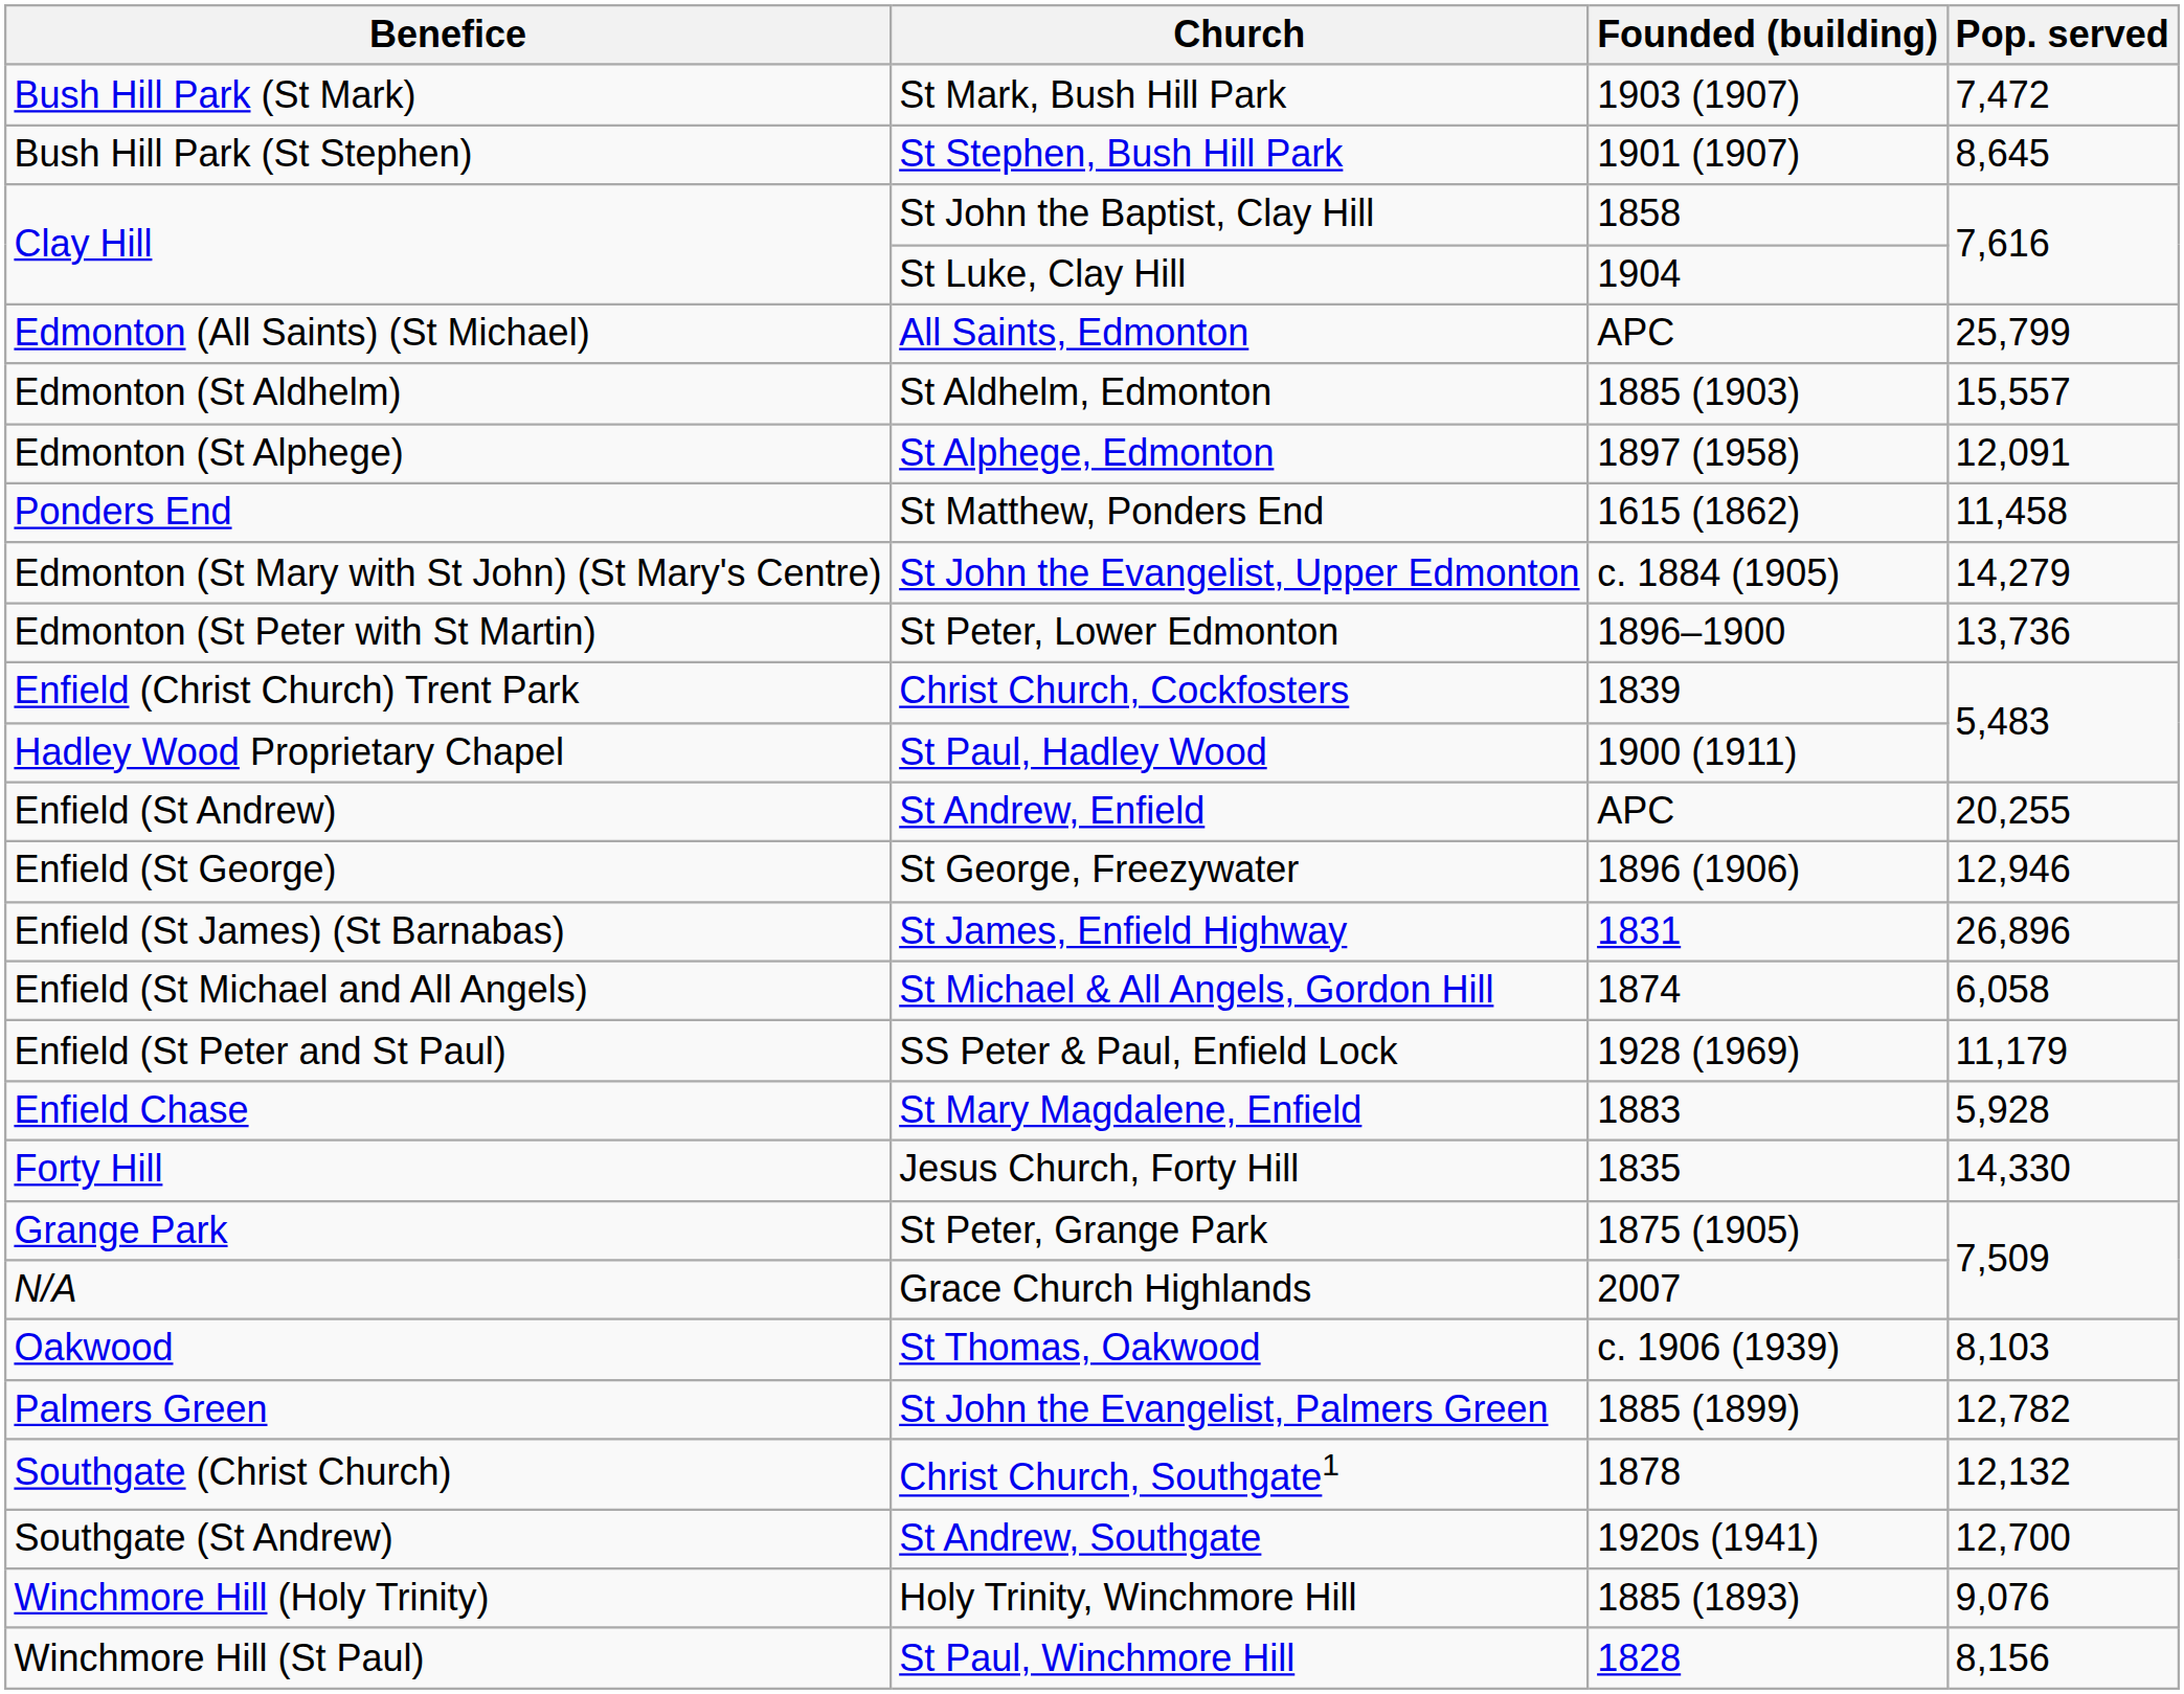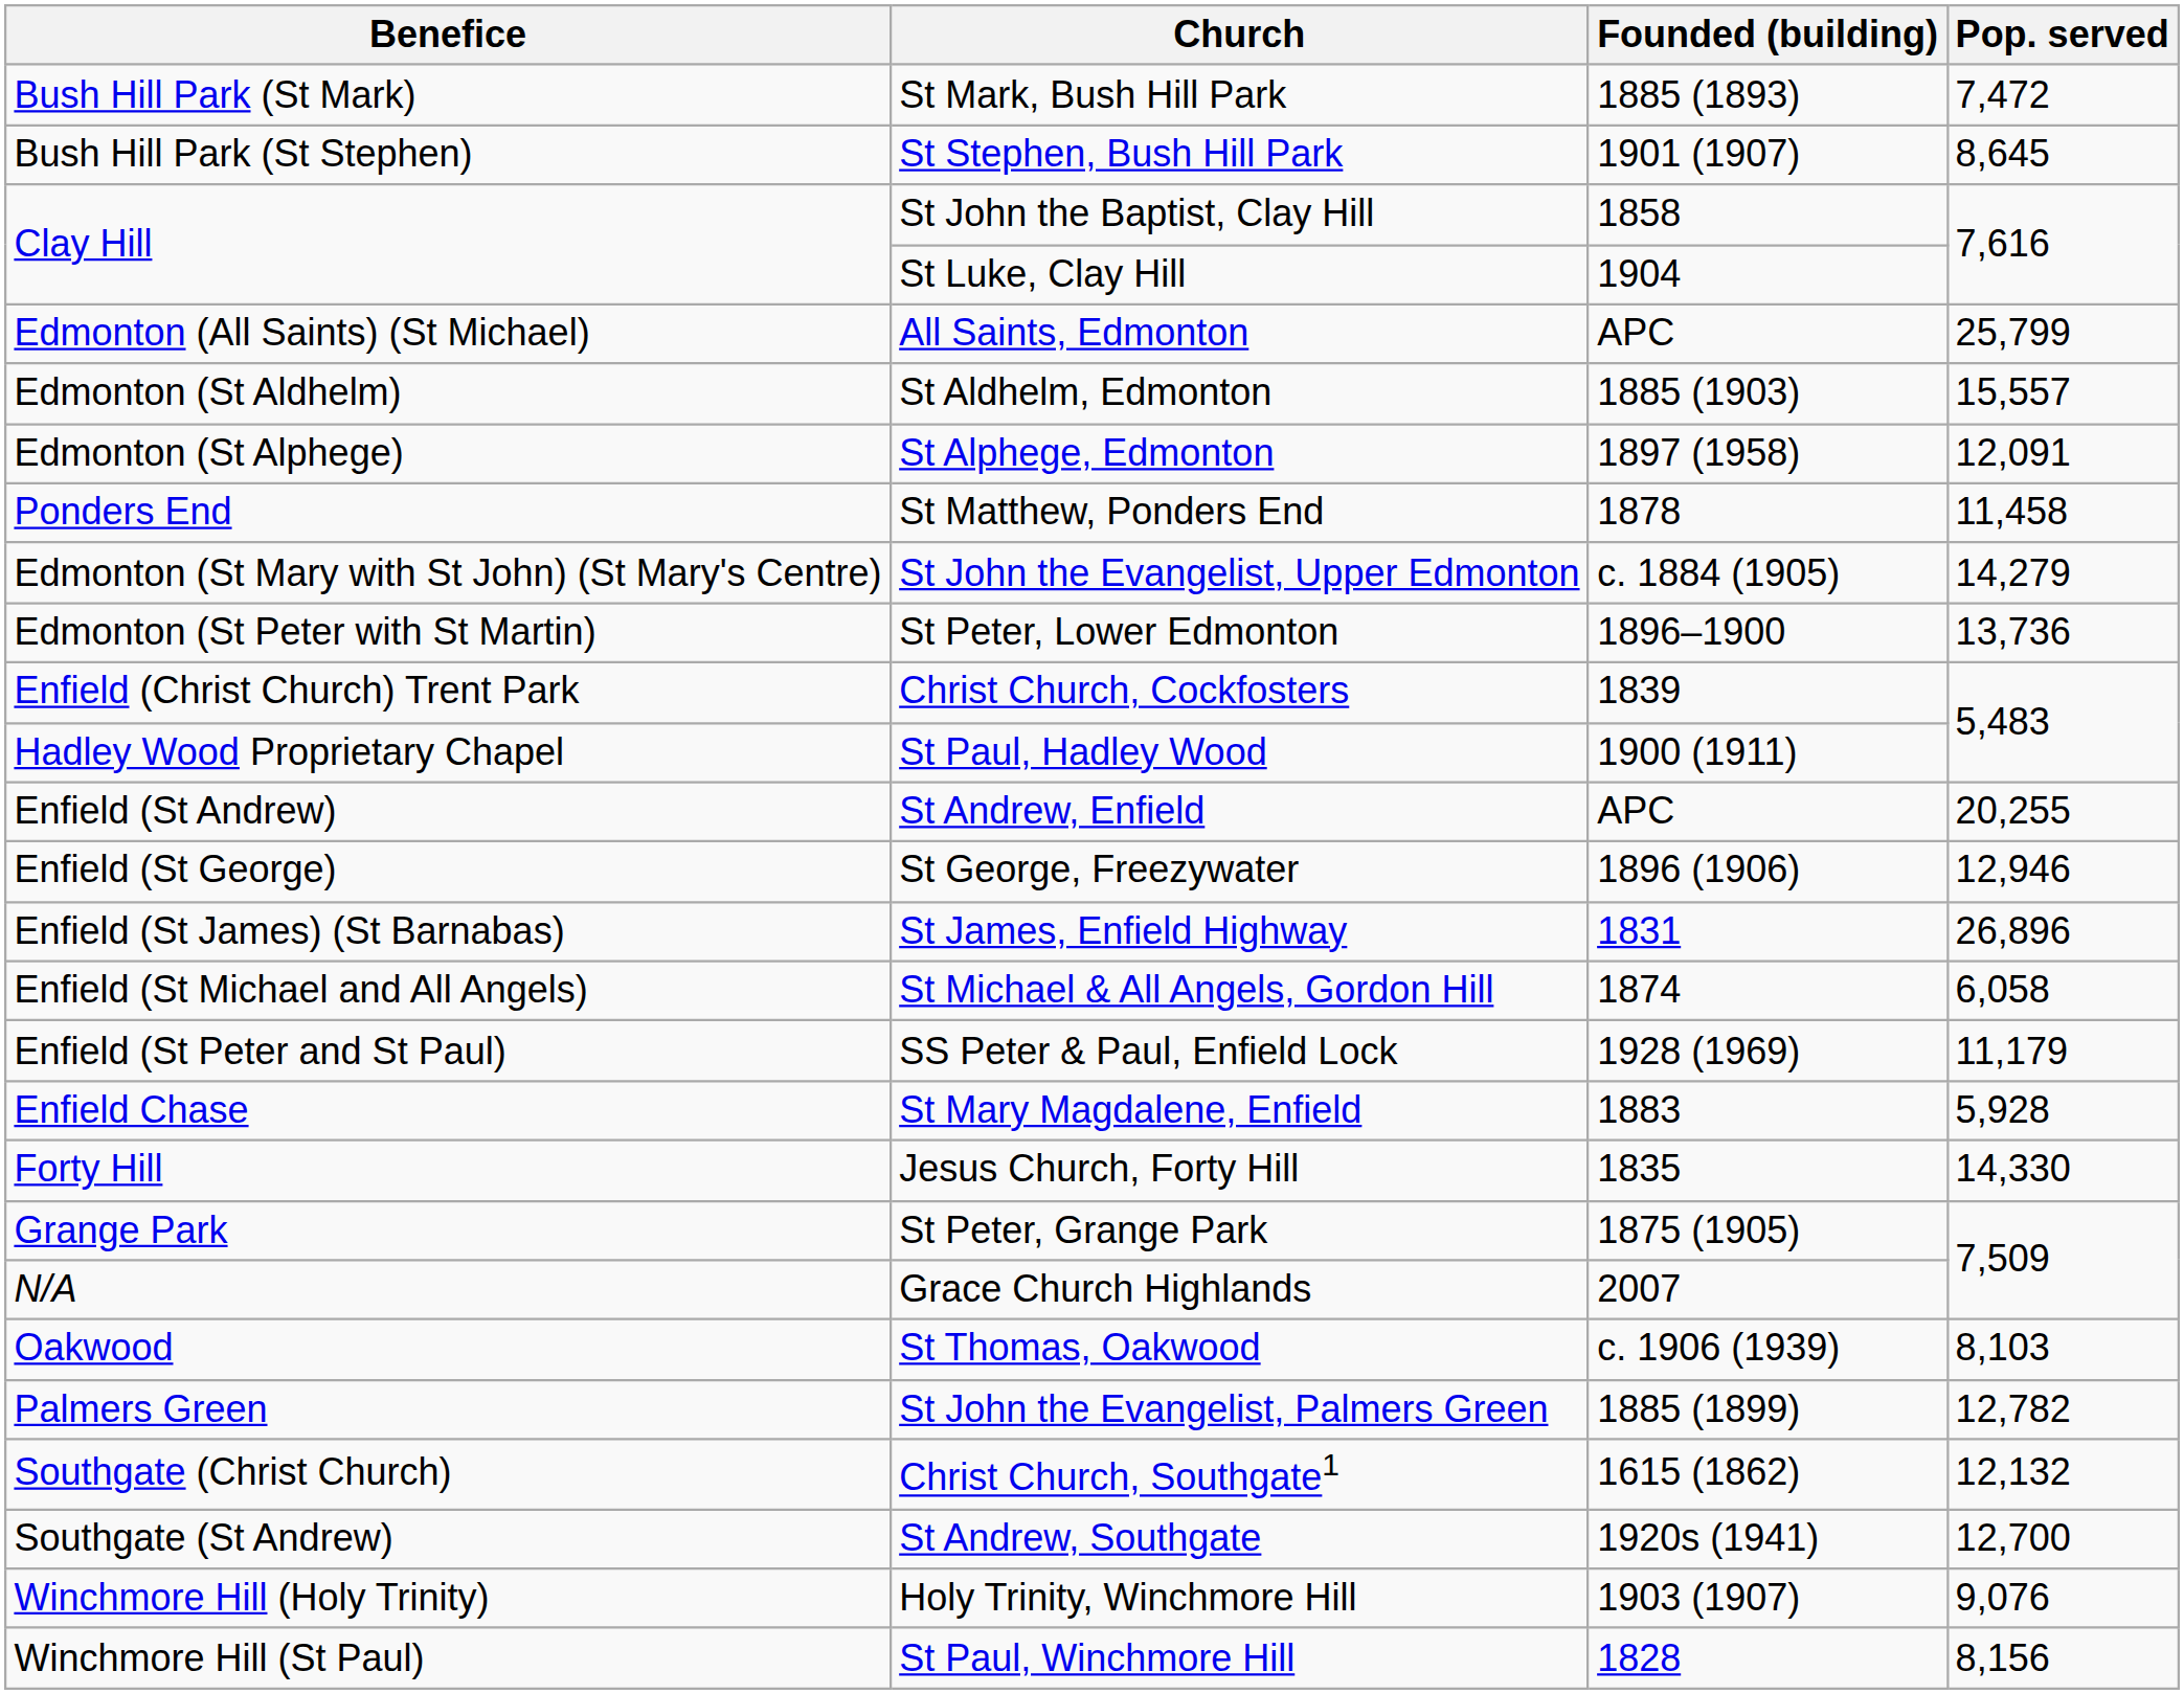St Mark, Bush Hill Park | Founded (building): 1903 (1907) -> 1885 (1893)
St Matthew, Ponders End | Founded (building): 1615 (1862) -> 1878
Christ Church, Southgate1 | Founded (building): 1878 -> 1615 (1862)
Holy Trinity, Winchmore Hill | Founded (building): 1885 (1893) -> 1903 (1907)
